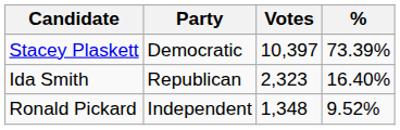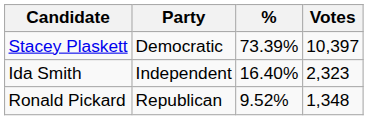columns swapped: Votes <-> %
Ida Smith | Party: Republican -> Independent
Ronald Pickard | Party: Independent -> Republican
